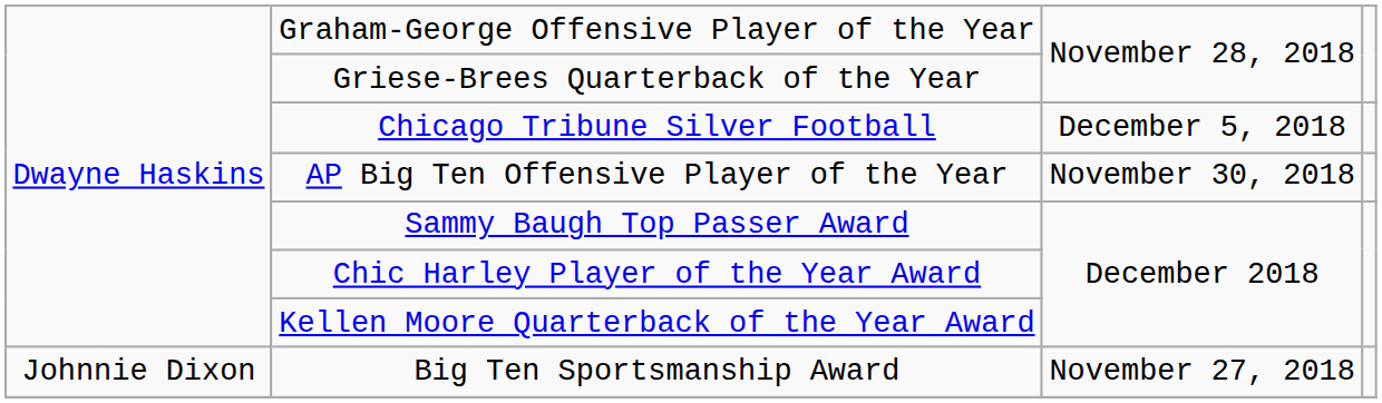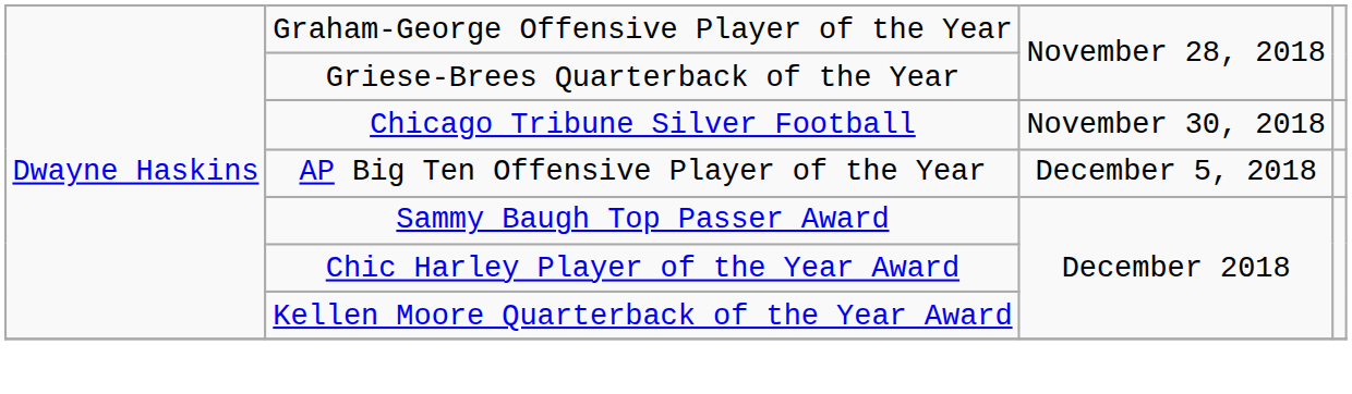Chicago Tribune Silver Football | column 3: December 5, 2018 -> November 30, 2018
AP Big Ten Offensive Player of the Year | column 3: November 30, 2018 -> December 5, 2018
- row: Johnnie Dixon | Big Ten Sportsmanship Award | November 27, 2018
